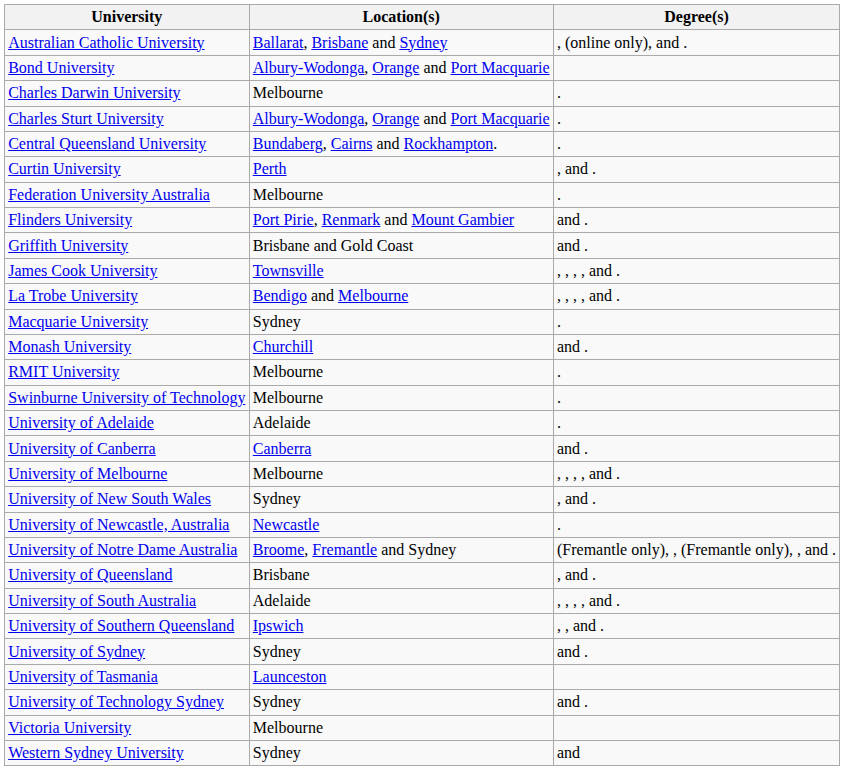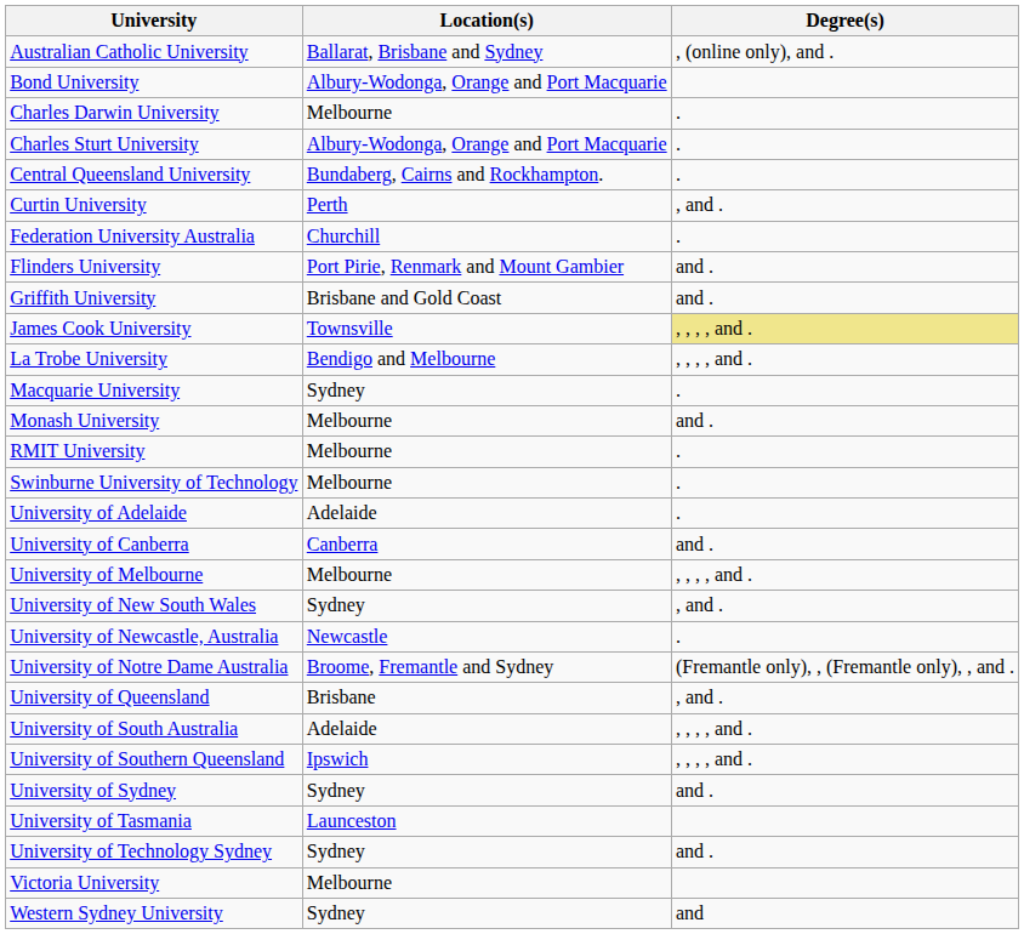Federation University Australia | Location(s): Melbourne -> Churchill
James Cook University | Degree(s): no background -> khaki background
Monash University | Location(s): Churchill -> Melbourne
University of Southern Queensland | Degree(s): , , and . -> , , , , and .
